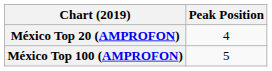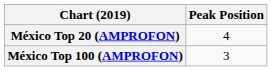México Top 100 (AMPROFON) | Peak Position: 5 -> 3
